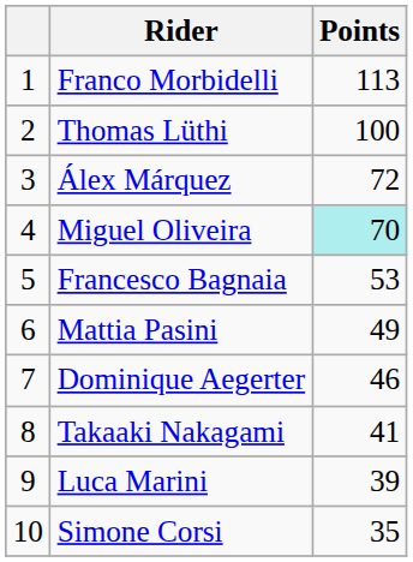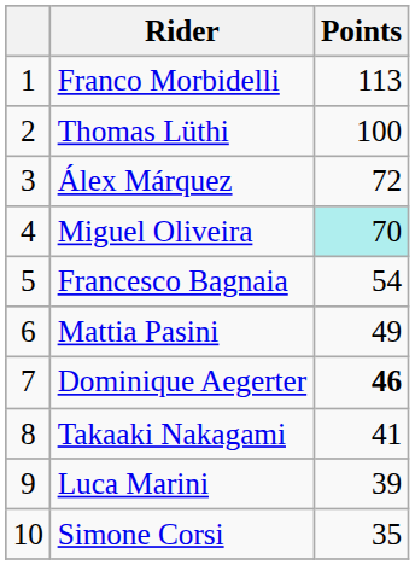Francesco Bagnaia | Points: 53 -> 54
Dominique Aegerter | Points: normal -> bold
